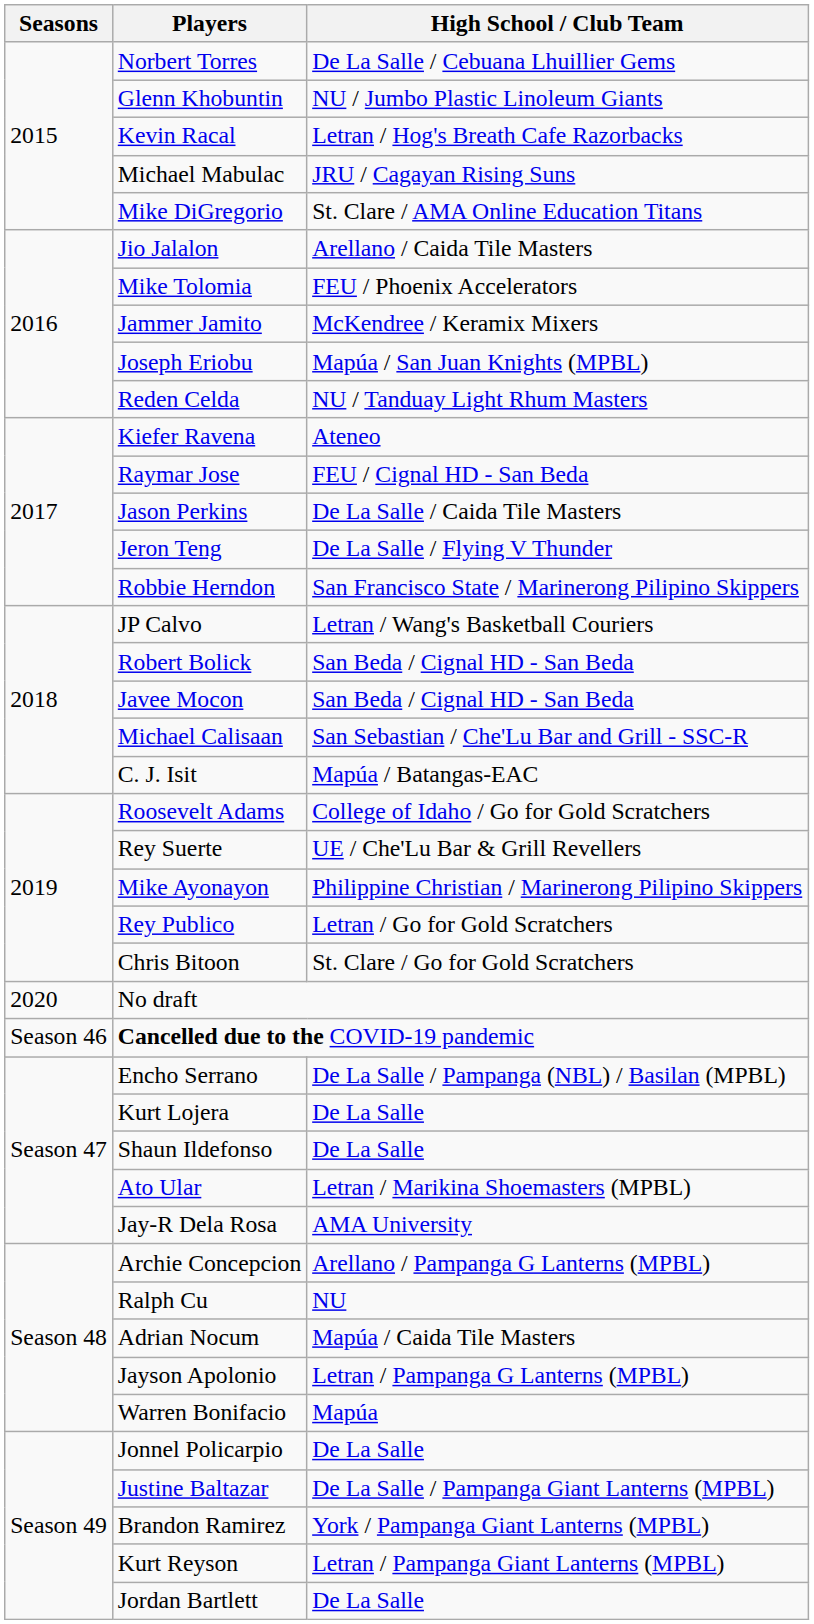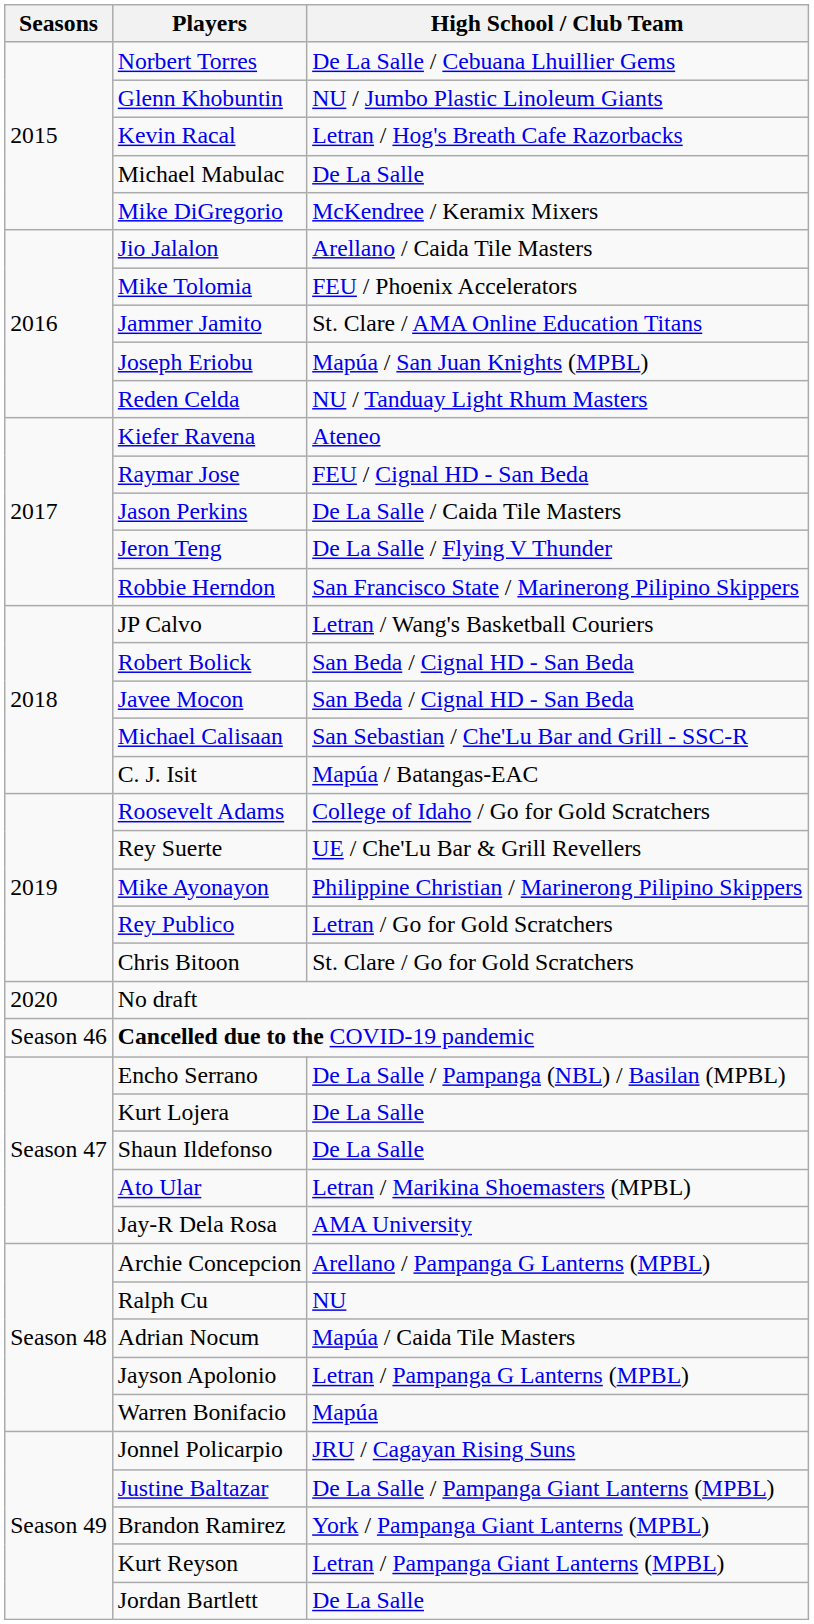Michael Mabulac | High School / Club Team: JRU / Cagayan Rising Suns -> De La Salle
Mike DiGregorio | High School / Club Team: St. Clare / AMA Online Education Titans -> McKendree / Keramix Mixers
Jammer Jamito | High School / Club Team: McKendree / Keramix Mixers -> St. Clare / AMA Online Education Titans
Jonnel Policarpio | High School / Club Team: De La Salle -> JRU / Cagayan Rising Suns
